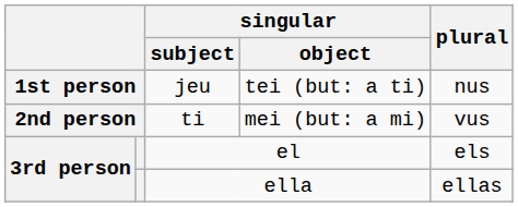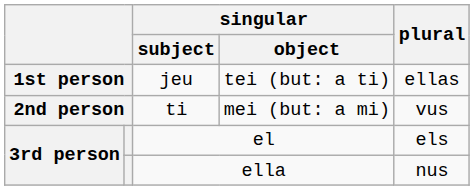jeu | plural: nus -> ellas
ella | plural: ellas -> nus
